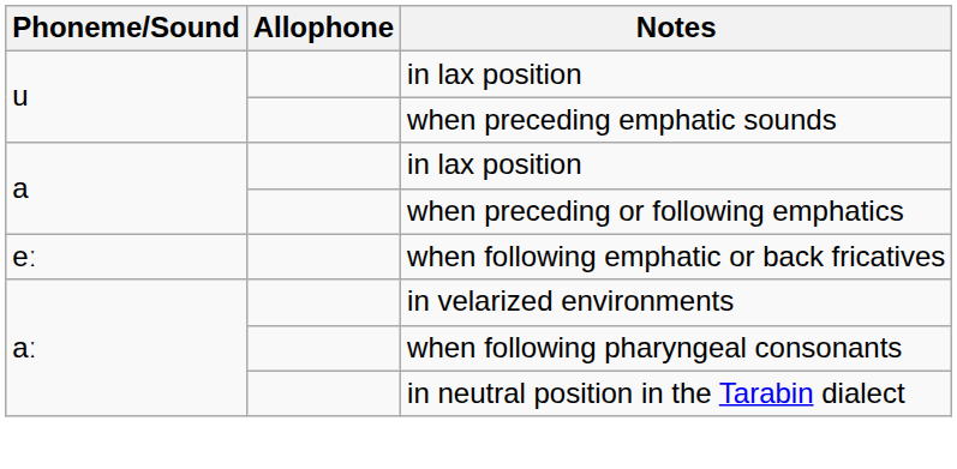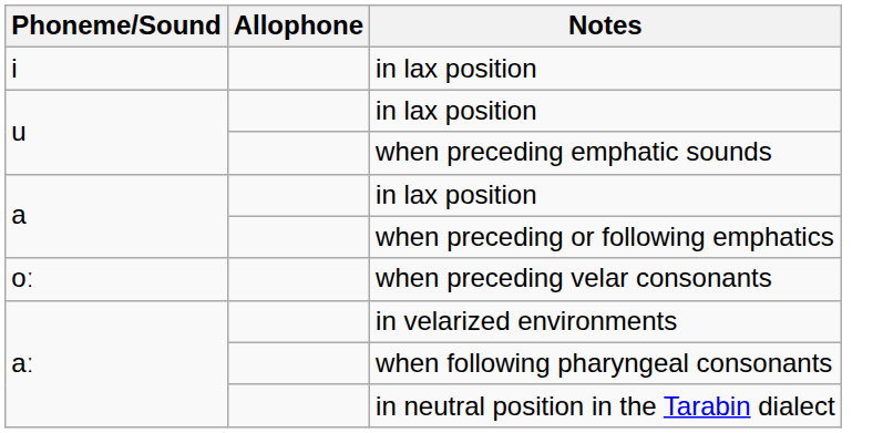+ row: i | in lax position
- row: eː | when following emphatic or back fricatives
+ row: oː | when preceding velar consonants
